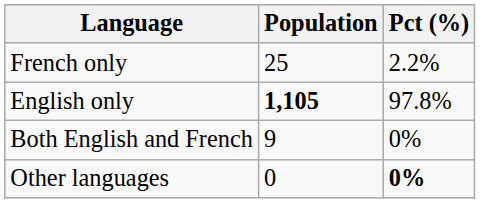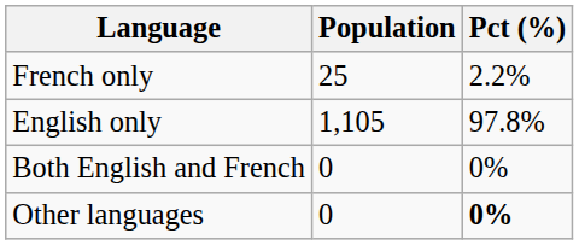English only | Population: bold -> normal
Both English and French | Population: 9 -> 0
